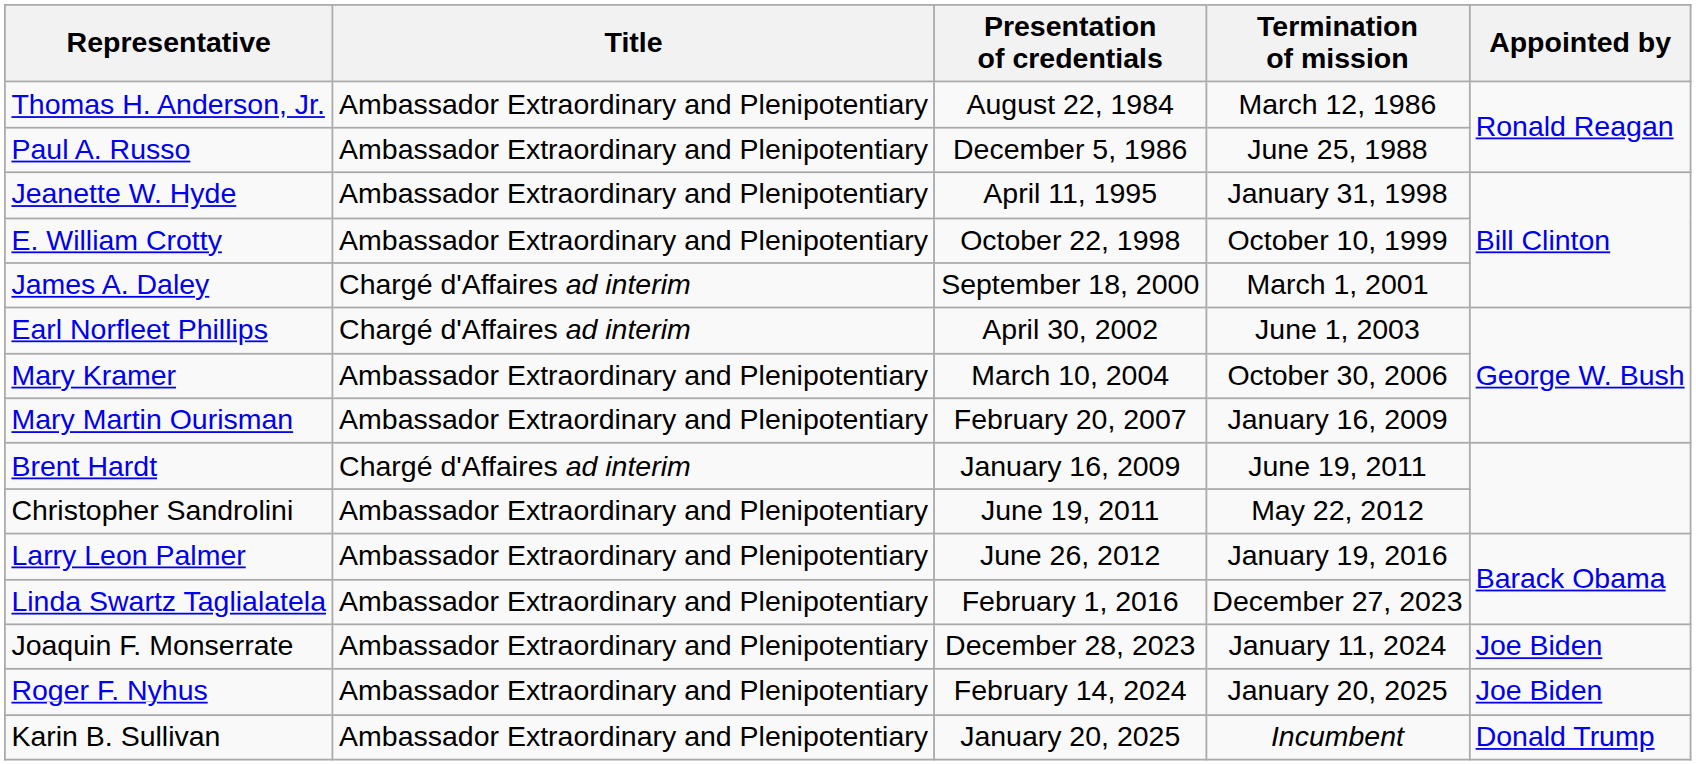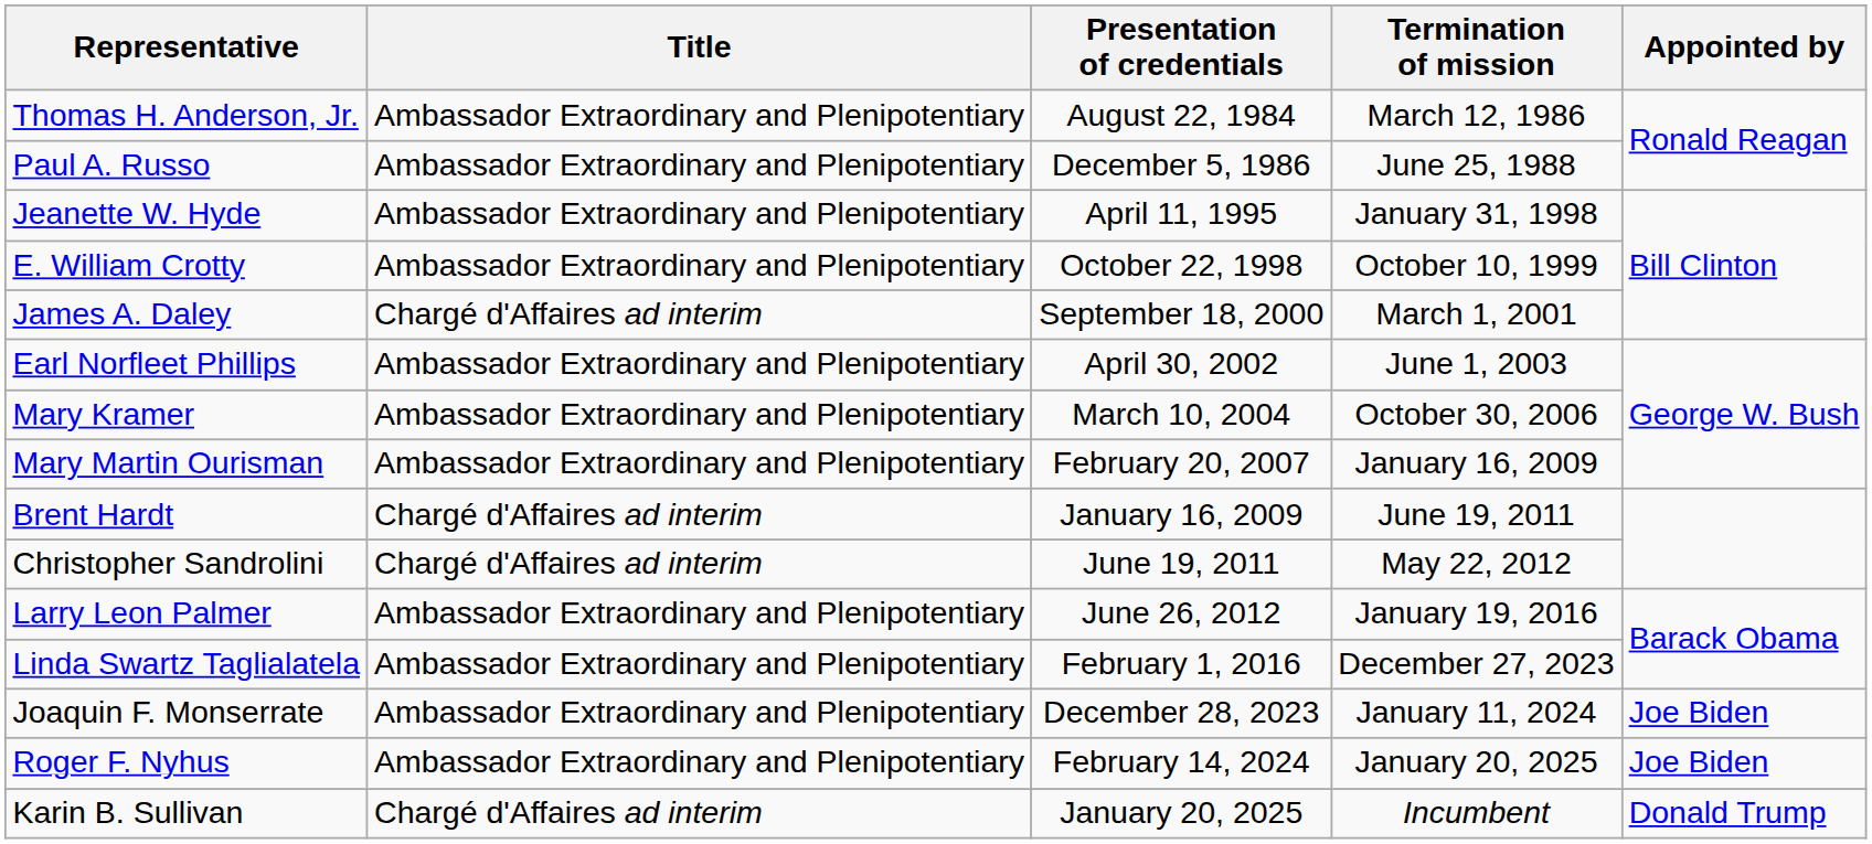Earl Norfleet Phillips | Title: Chargé d'Affaires ad interim -> Ambassador Extraordinary and Plenipotentiary
Christopher Sandrolini | Title: Ambassador Extraordinary and Plenipotentiary -> Chargé d'Affaires ad interim
Karin B. Sullivan | Title: Ambassador Extraordinary and Plenipotentiary -> Chargé d'Affaires ad interim
